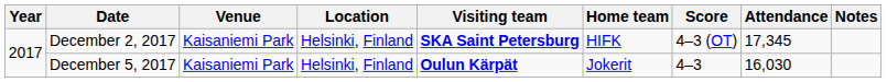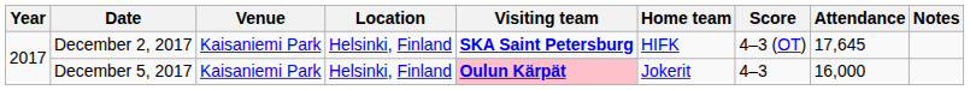December 2, 2017 | Attendance: 17,345 -> 17,645
December 5, 2017 | Visiting team: no background -> pink background
December 5, 2017 | Attendance: 16,030 -> 16,000
